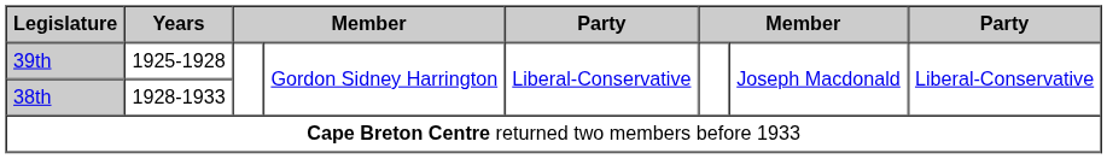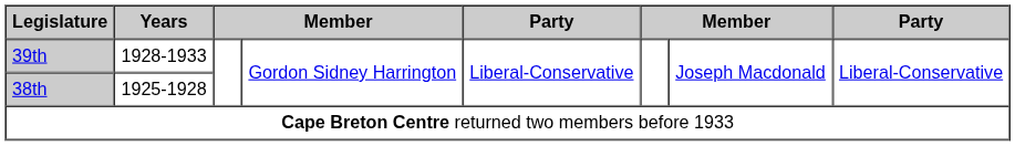39th | Years: 1925-1928 -> 1928-1933
38th | Years: 1928-1933 -> 1925-1928
